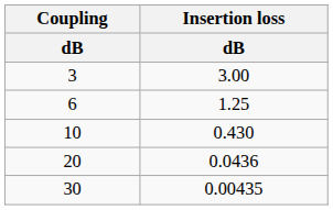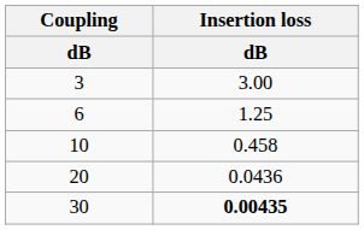10 | Insertion loss / dB: 0.430 -> 0.458
30 | Insertion loss / dB: normal -> bold
